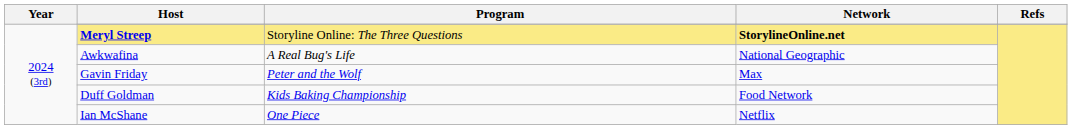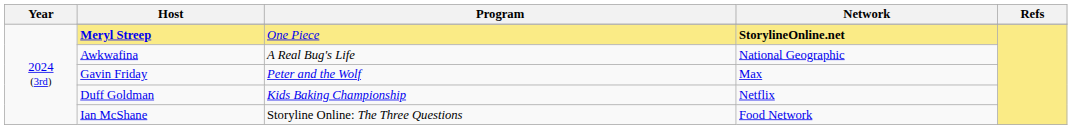Meryl Streep | Program: Storyline Online: The Three Questions -> One Piece
Duff Goldman | Network: Food Network -> Netflix
Ian McShane | Program: One Piece -> Storyline Online: The Three Questions
Ian McShane | Network: Netflix -> Food Network
